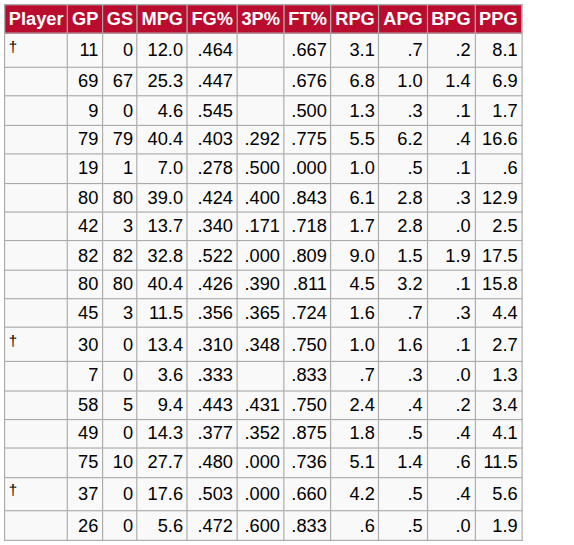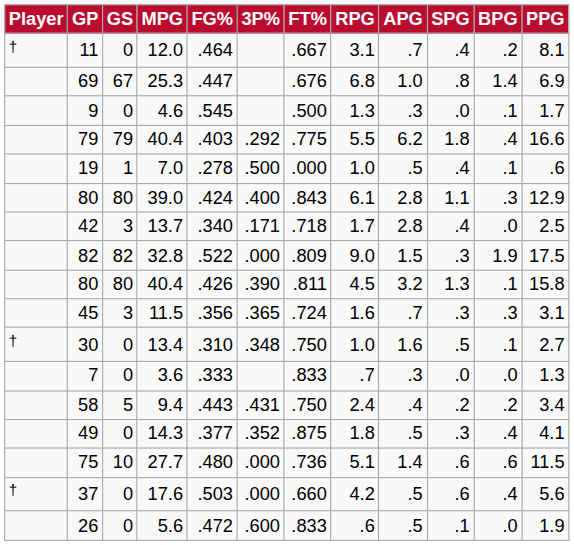+ column: SPG | .4 | .8 | .0 | 1.8 | .4 | 1.1 | .4 | .3 | 1.3 | .3 | .5 | .0 | .2 | .3 | .6 | .6 | .1
45 | PPG: 4.4 -> 3.1
